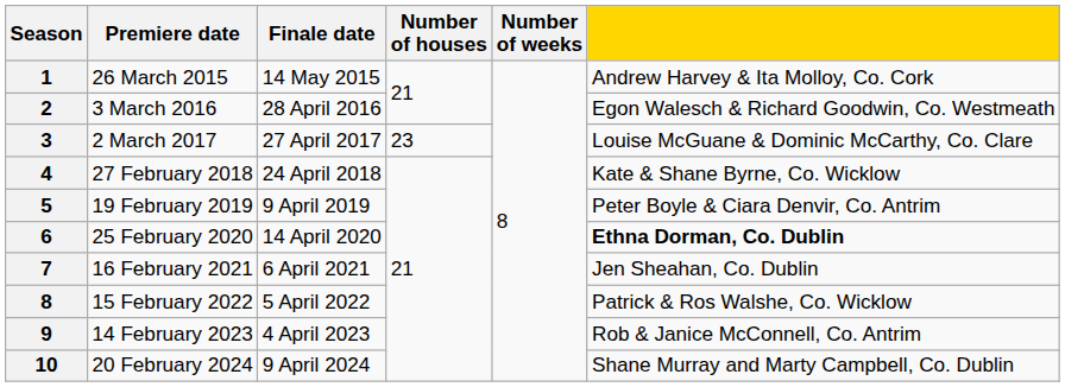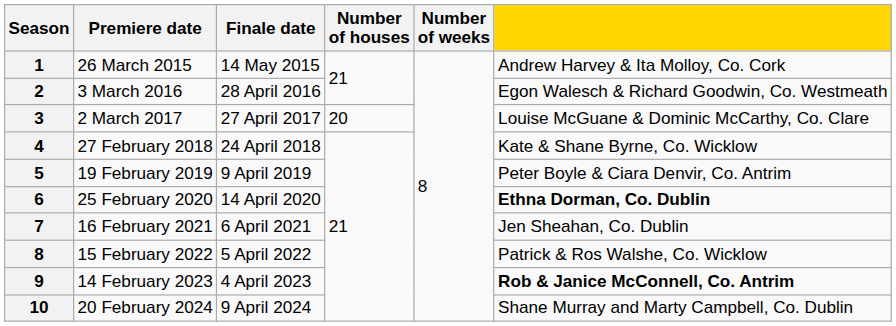2 March 2017 | Number of houses: 23 -> 20
14 February 2023 | column 6: normal -> bold
